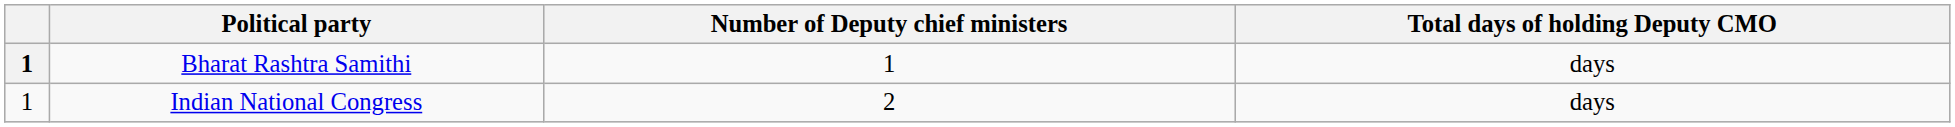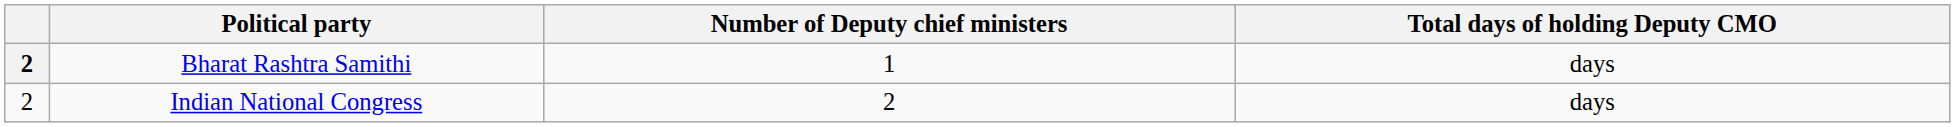Bharat Rashtra Samithi | column 1: 1 -> 2
Indian National Congress | column 1: 1 -> 2
